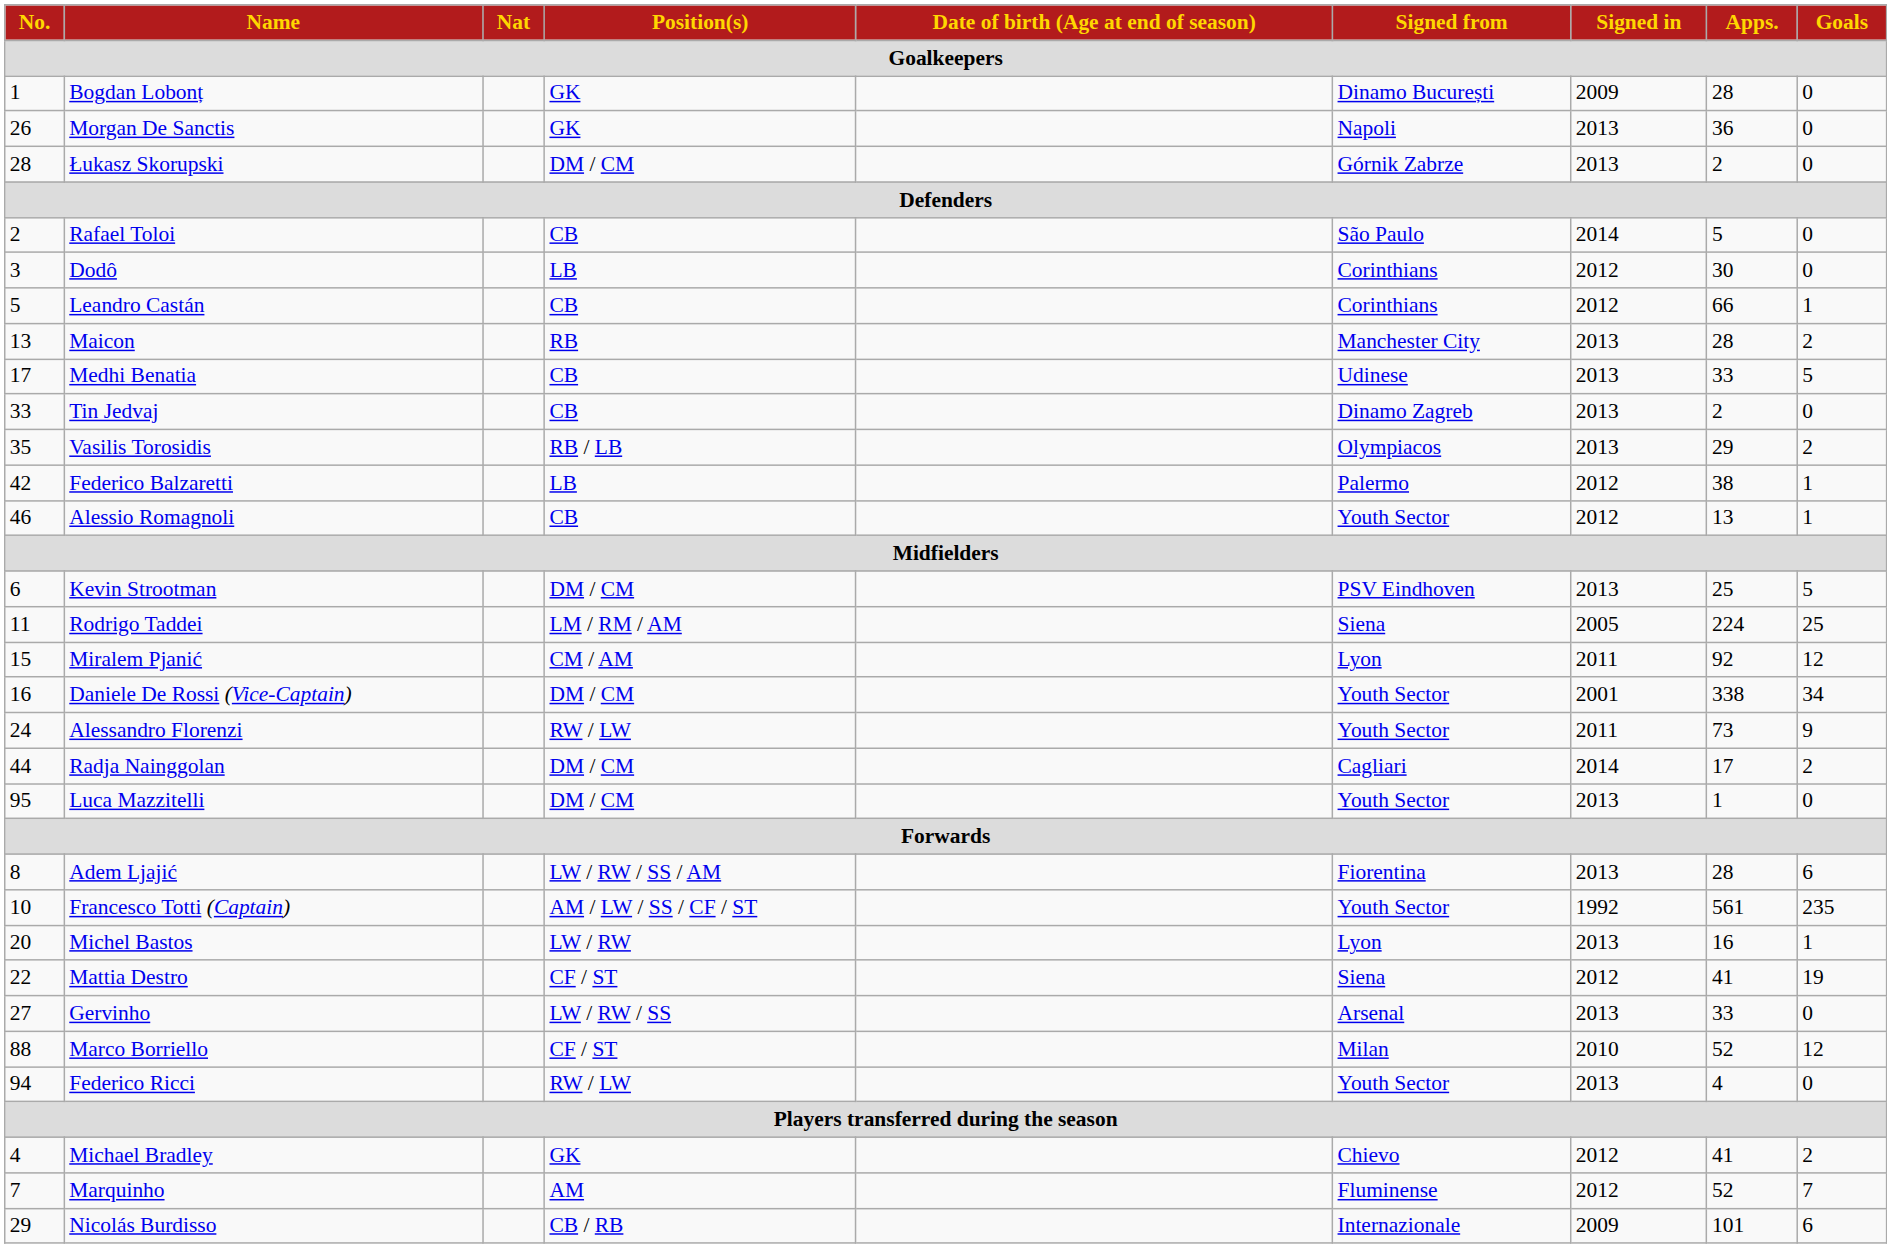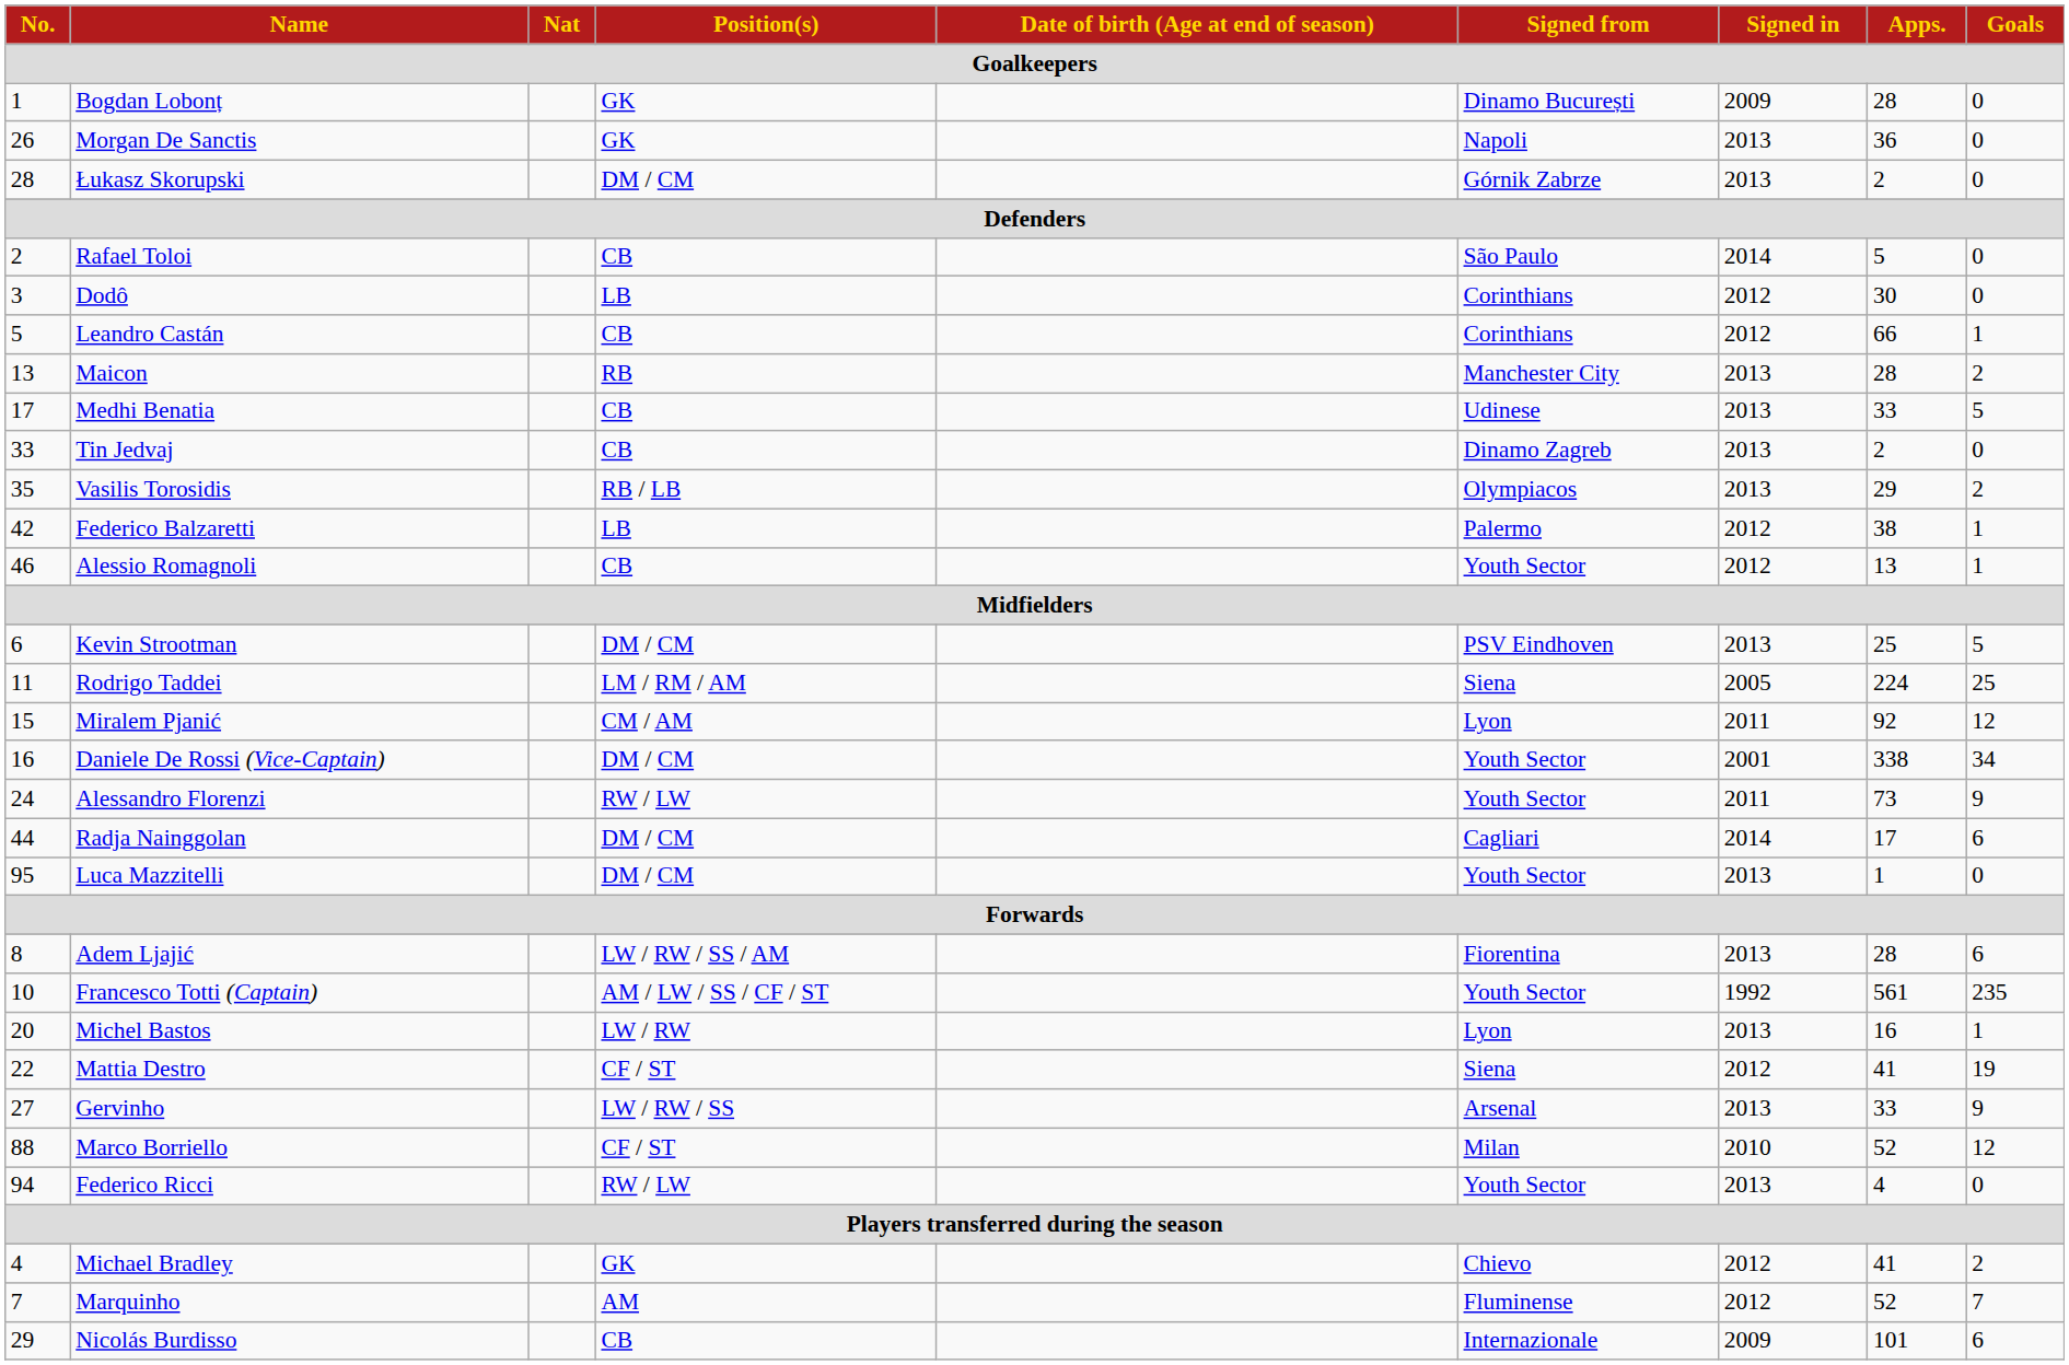Radja Nainggolan | Goals: 2 -> 6
Gervinho | Goals: 0 -> 9
Nicolás Burdisso | Position(s): CB / RB -> CB
